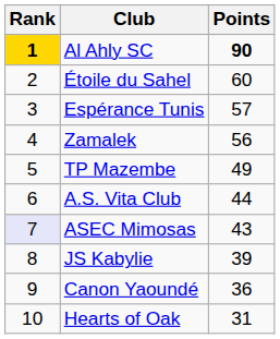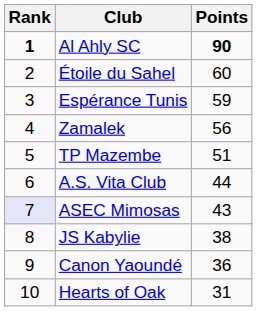Al Ahly SC | Rank: gold background -> no background
Espérance Tunis | Points: 57 -> 59
TP Mazembe | Points: 49 -> 51
JS Kabylie | Points: 39 -> 38
